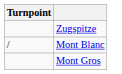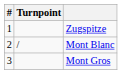+ column: # | 1 | 2 | 3
